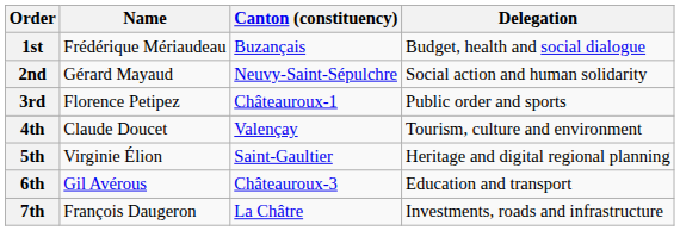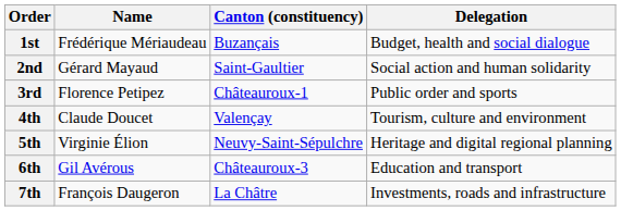2nd | Canton (constituency): Neuvy-Saint-Sépulchre -> Saint-Gaultier
5th | Canton (constituency): Saint-Gaultier -> Neuvy-Saint-Sépulchre
